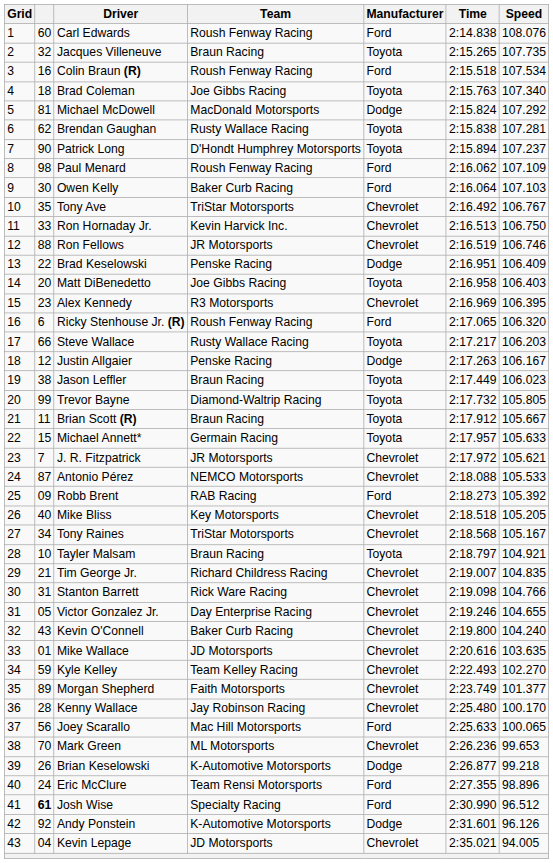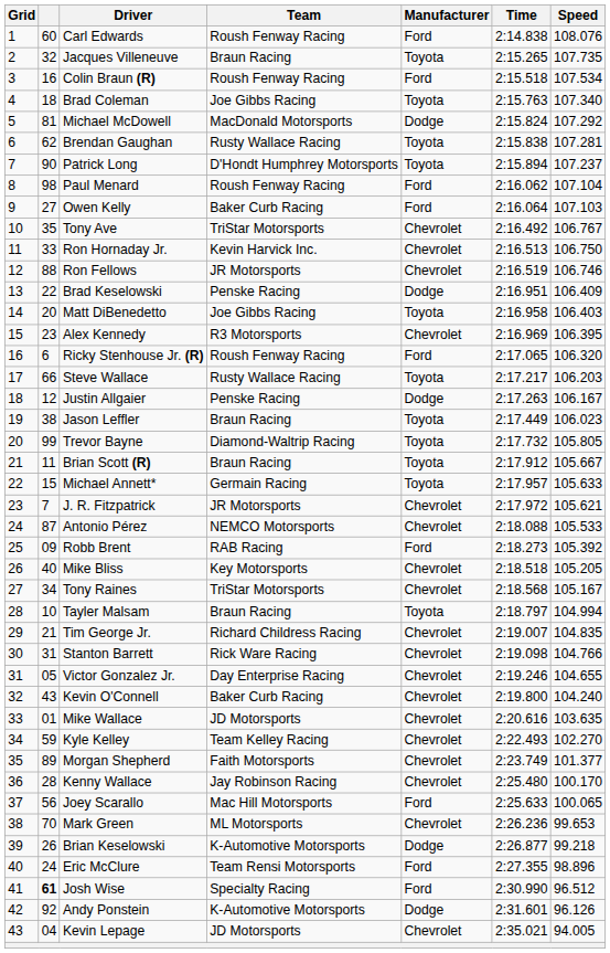Paul Menard | Speed: 107.109 -> 107.104
Owen Kelly | column 2: 30 -> 27
Tayler Malsam | Speed: 104.921 -> 104.994
